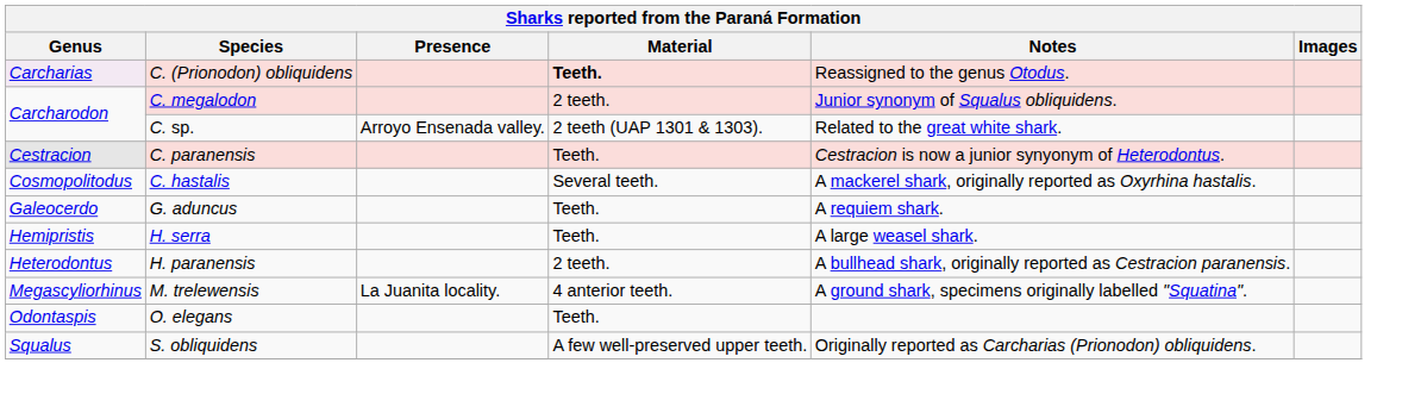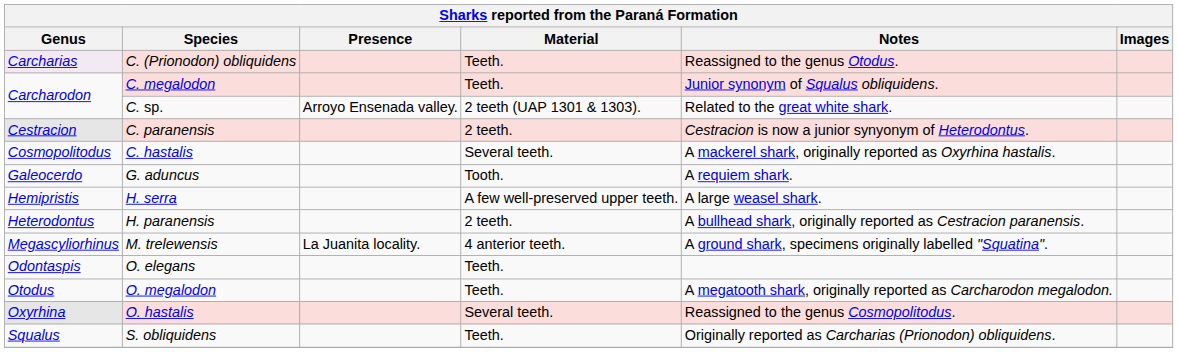C. (Prionodon) obliquidens | Material: bold -> normal
C. megalodon | Material: 2 teeth. -> Teeth.
C. paranensis | Material: Teeth. -> 2 teeth.
G. aduncus | Material: Teeth. -> Tooth.
H. serra | Material: Teeth. -> A few well-preserved upper teeth.
+ row: Otodus | O. megalodon | Teeth. | A megatooth shark, originally reported as Carcharodon megalodon.
+ row: Oxyrhina | O. hastalis | Several teeth. | Reassigned to the genus Cosmopolitodus.
S. obliquidens | Material: A few well-preserved upper teeth. -> Teeth.
